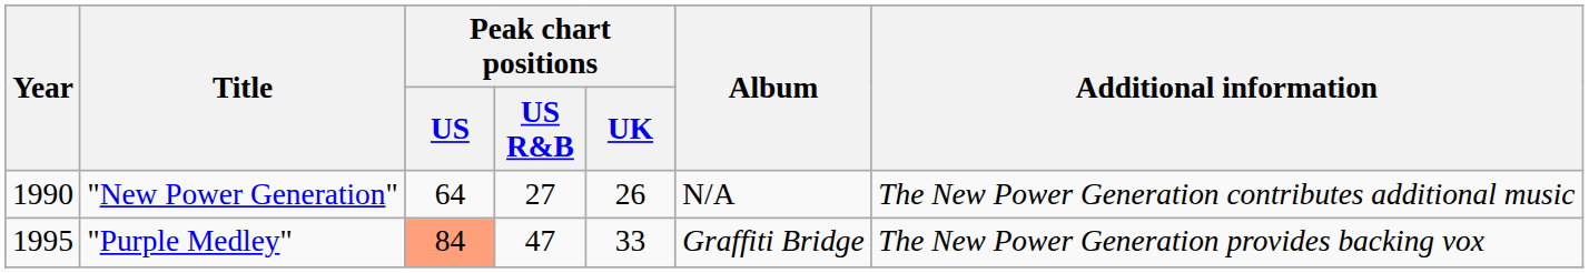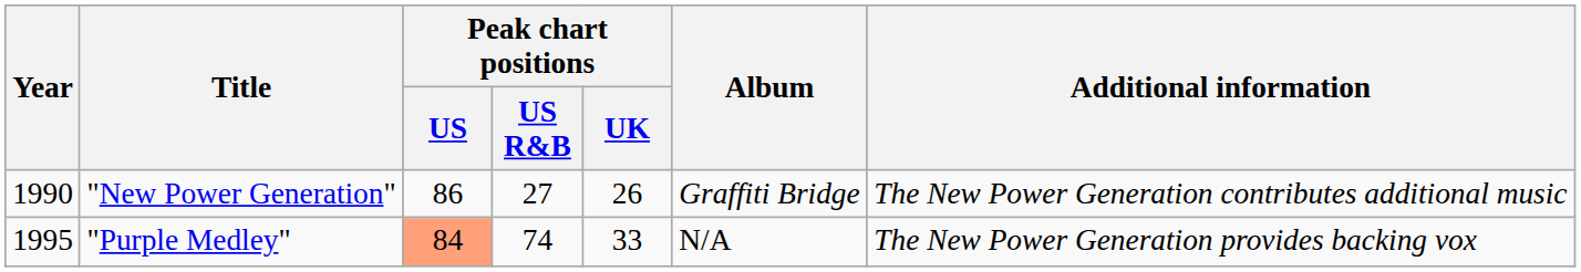"New Power Generation" | Peak chart positions / US: 64 -> 86
"New Power Generation" | Album: N/A -> Graffiti Bridge
"Purple Medley" | Peak chart positions / US R&B: 47 -> 74
"Purple Medley" | Album: Graffiti Bridge -> N/A
